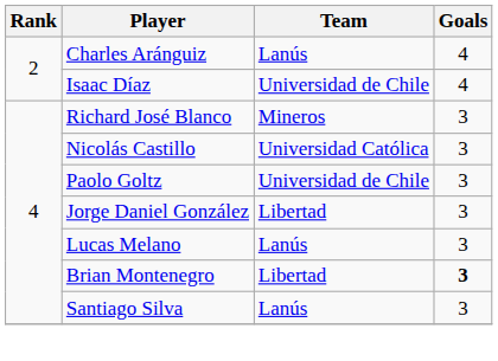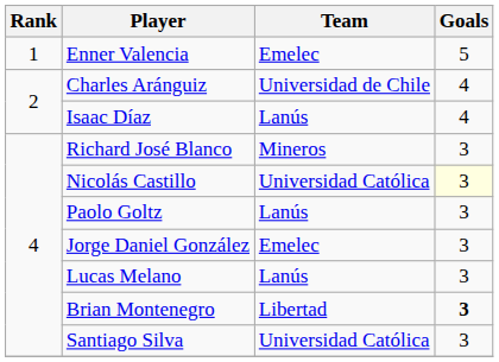+ row: 1 | Enner Valencia | Emelec | 5
Charles Aránguiz | Team: Lanús -> Universidad de Chile
Isaac Díaz | Team: Universidad de Chile -> Lanús
Nicolás Castillo | Goals: no background -> lightyellow background
Paolo Goltz | Team: Universidad de Chile -> Lanús
Jorge Daniel González | Team: Libertad -> Emelec
Santiago Silva | Team: Lanús -> Universidad Católica
